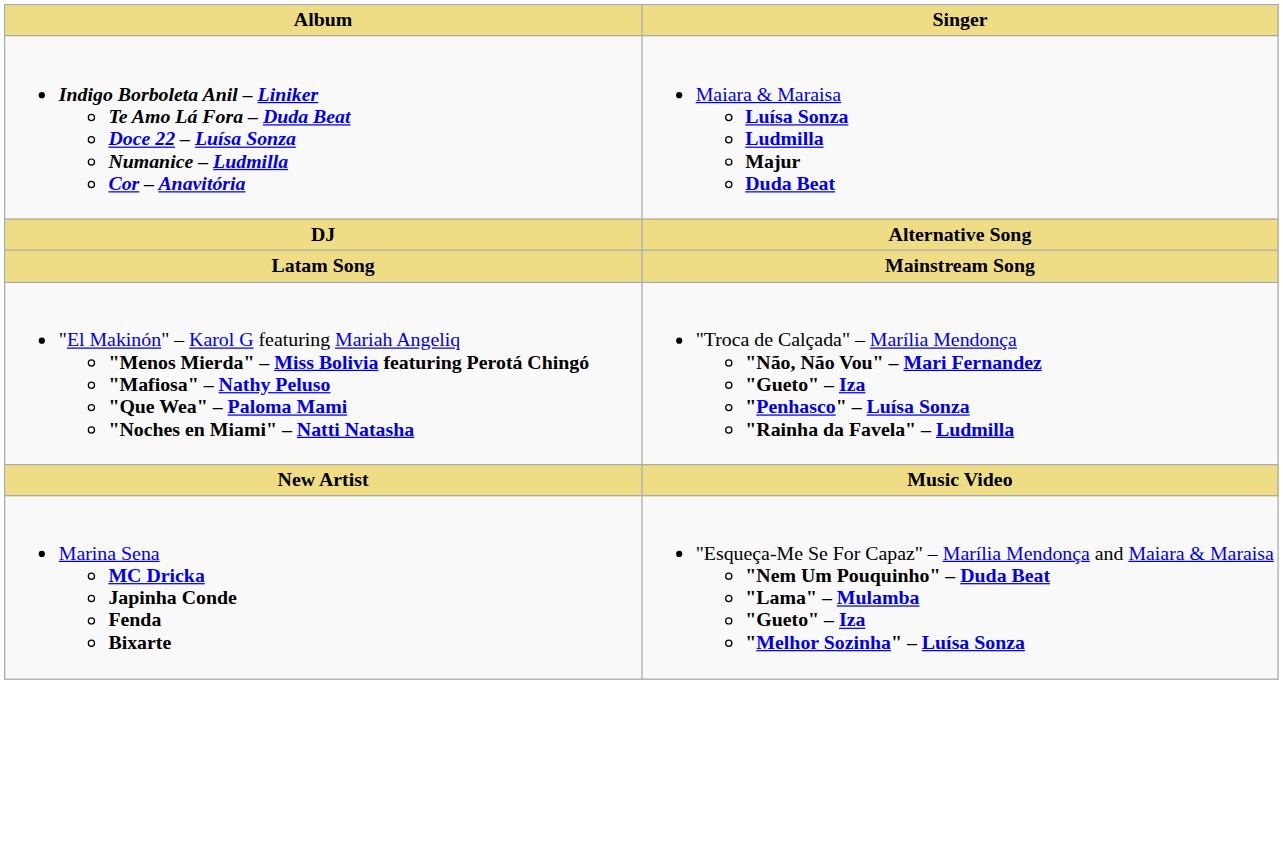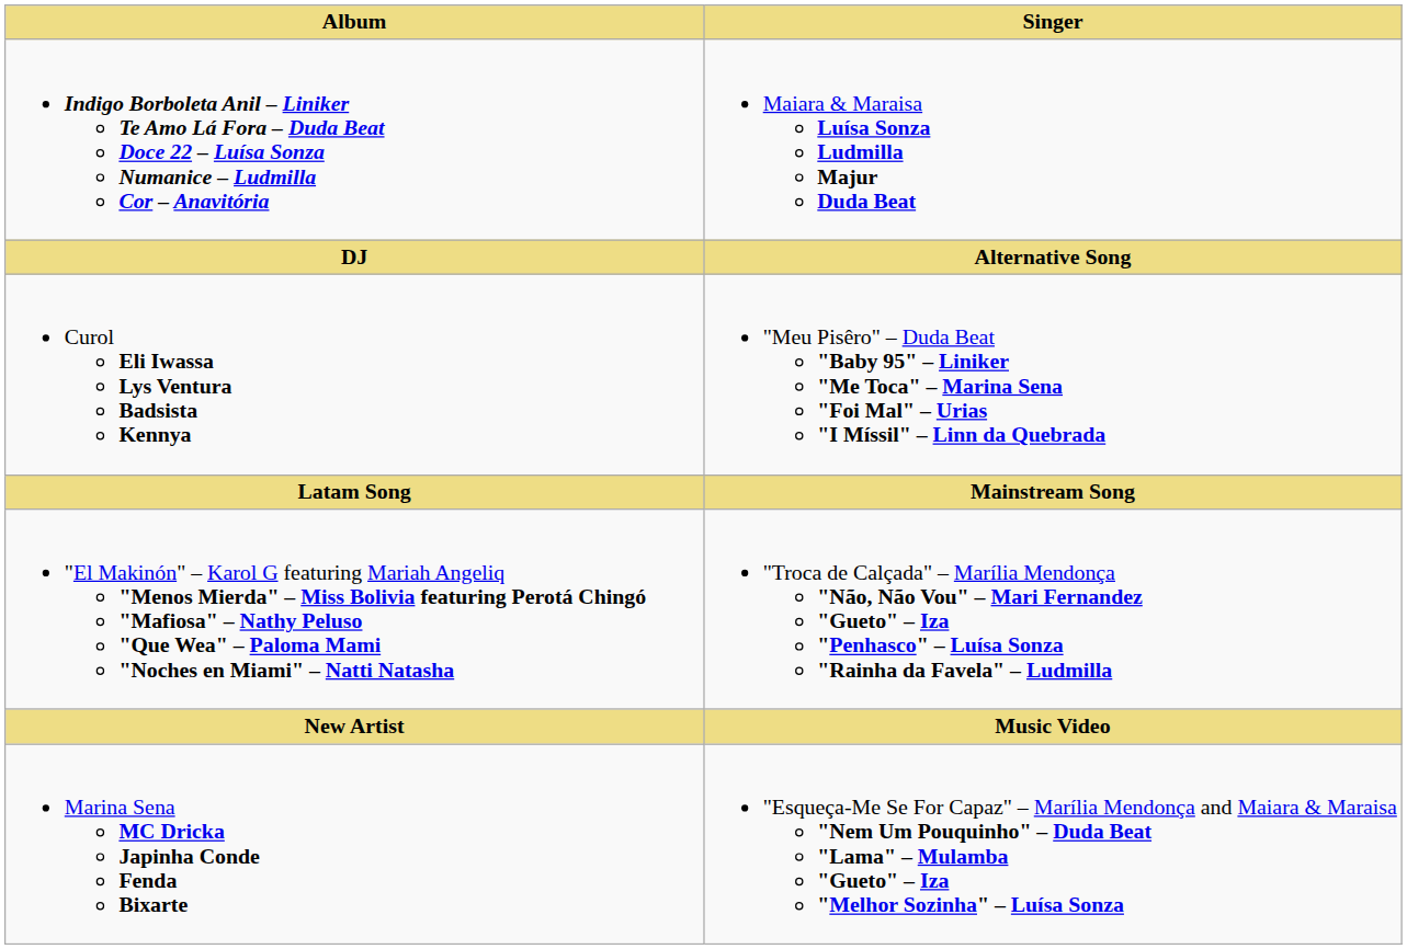+ row: Curol Eli Iwassa Lys Ventura Badsista Kennya | "Meu Pisêro" – Duda Beat "Baby 95" – Liniker "Me Toca" – Marina Sena "Foi Mal" – Urias "I Míssil" – Linn da Quebrada
